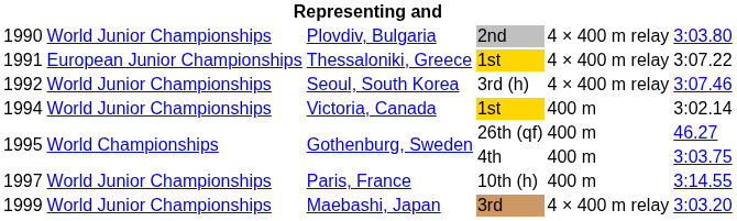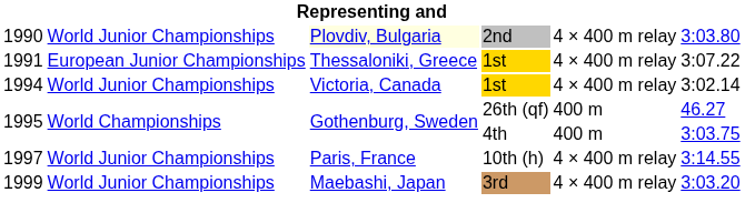1990 | column 3: no background -> lightyellow background
- row: 1992 | World Junior Championships | Seoul, South Korea | 3rd (h) | 4 × 400 m relay | 3:07.46
1994 | column 5: 400 m -> 4 × 400 m relay
1997 | column 5: 400 m -> 4 × 400 m relay
